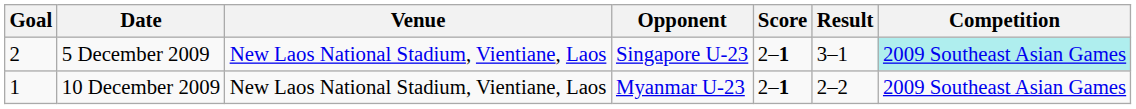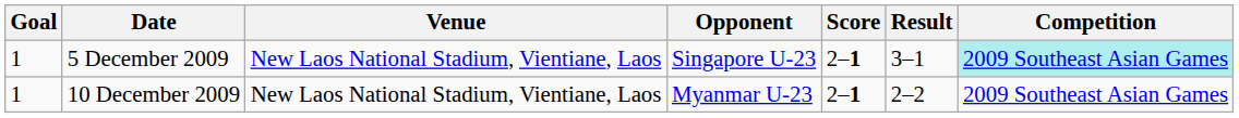5 December 2009 | Goal: 2 -> 1
